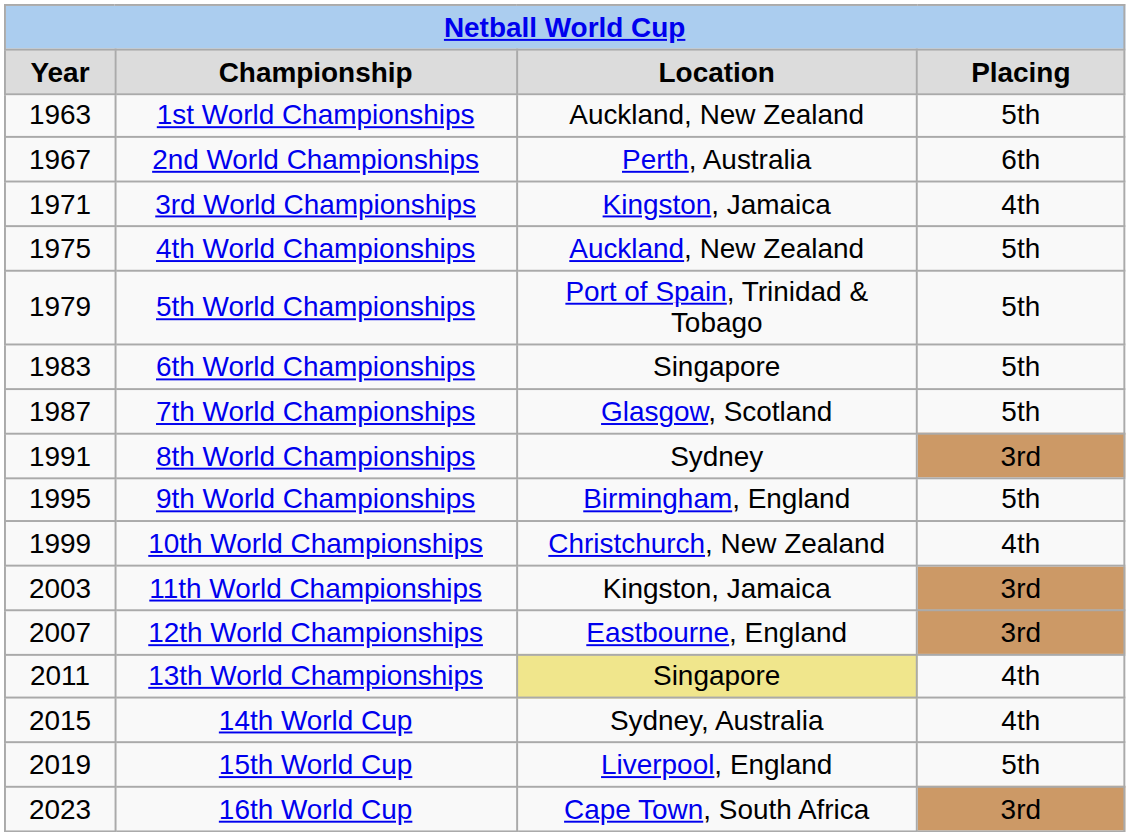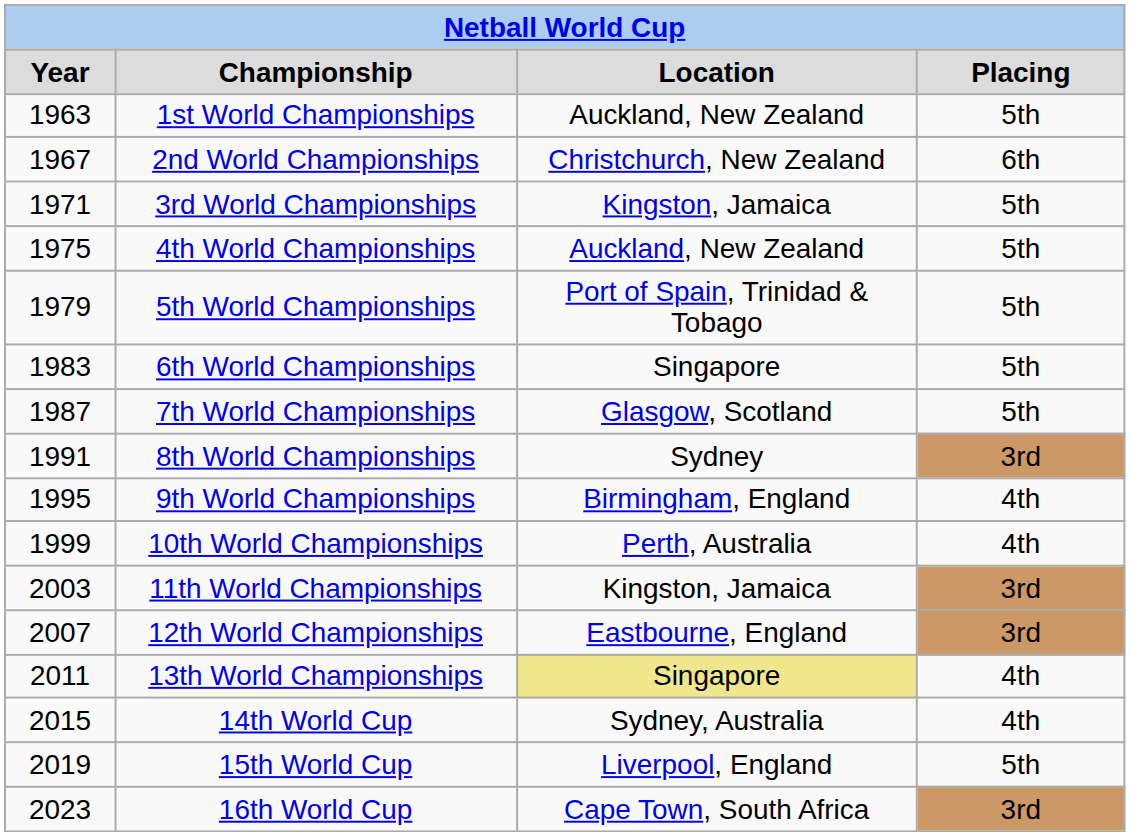2nd World Championships | Location: Perth, Australia -> Christchurch, New Zealand
3rd World Championships | Placing: 4th -> 5th
9th World Championships | Placing: 5th -> 4th
10th World Championships | Location: Christchurch, New Zealand -> Perth, Australia
